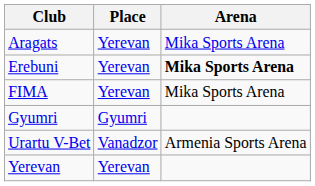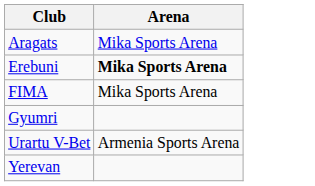- column: Place | Yerevan | Yerevan | Yerevan | Gyumri | Vanadzor | Yerevan
